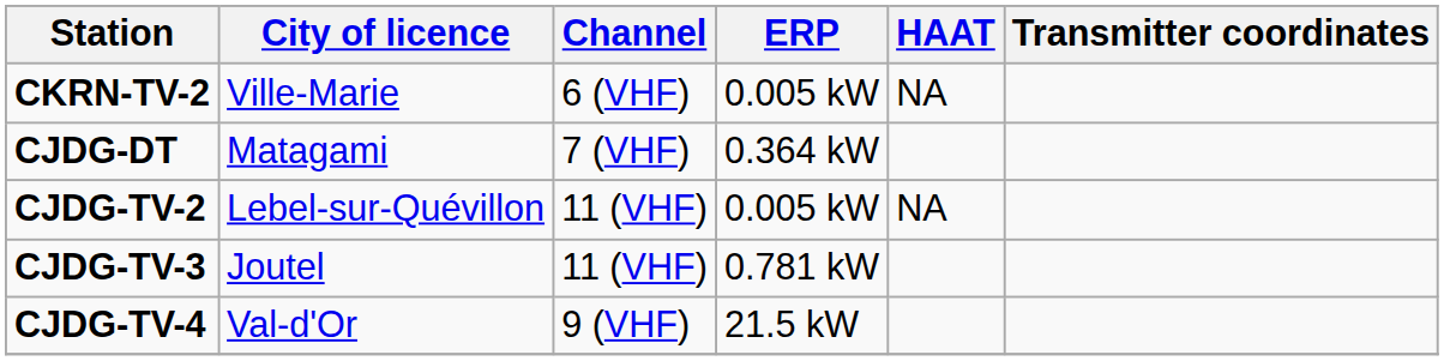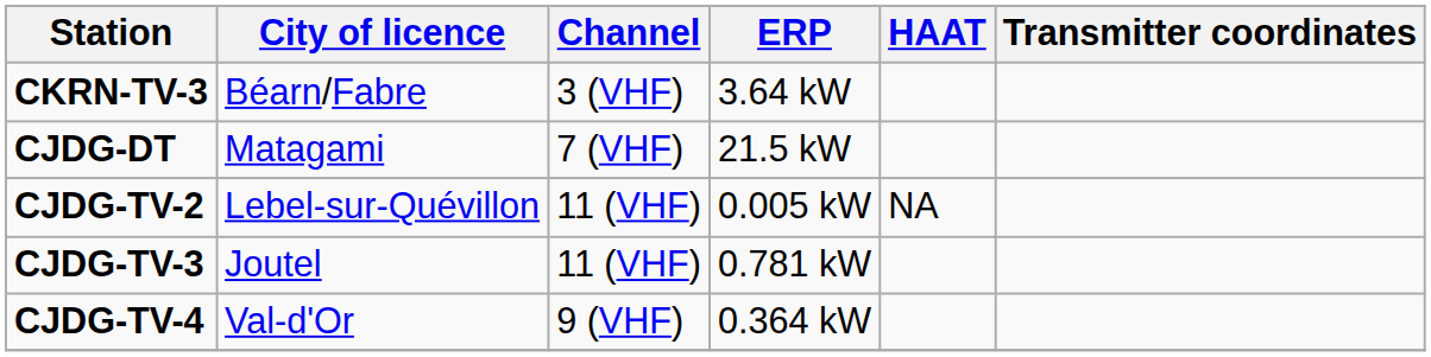- row: CKRN-TV-2 | Ville-Marie | 6 (VHF) | 0.005 kW | NA
+ row: CKRN-TV-3 | Béarn/Fabre | 3 (VHF) | 3.64 kW
CJDG-DT | ERP: 0.364 kW -> 21.5 kW
CJDG-TV-4 | ERP: 21.5 kW -> 0.364 kW
